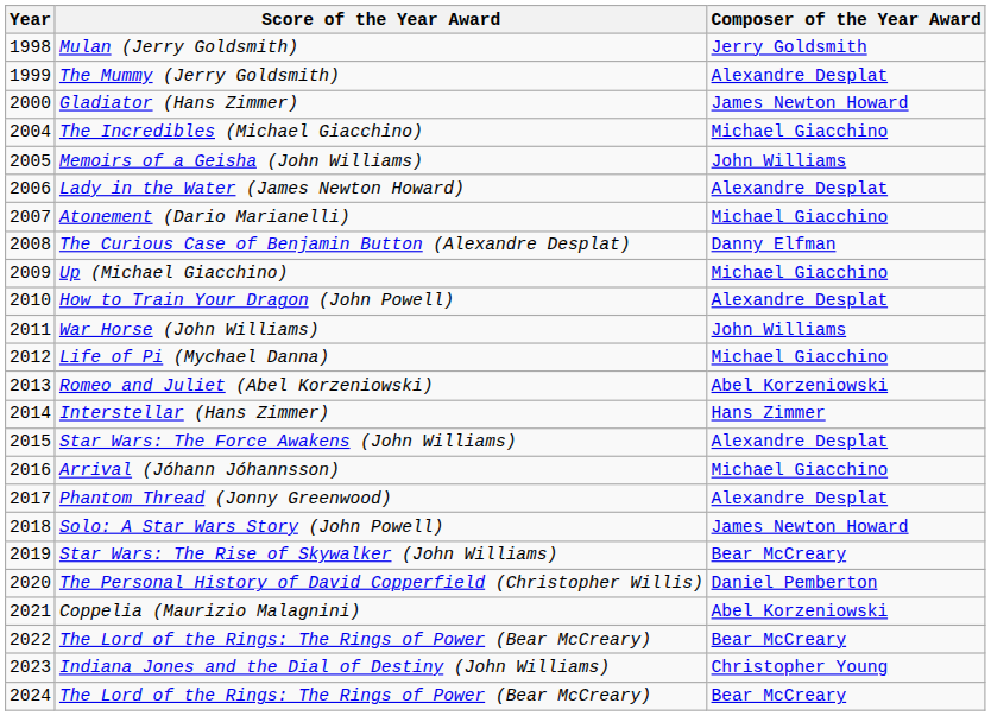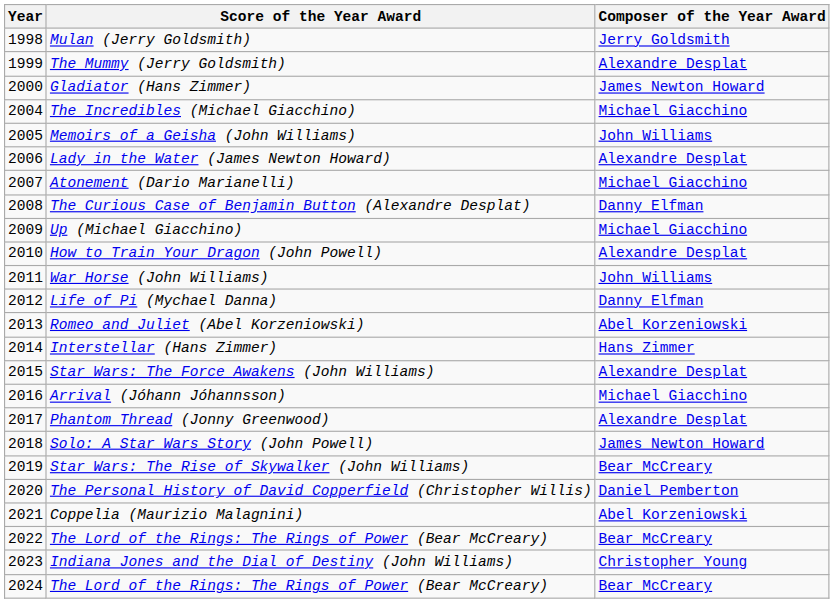Life of Pi (Mychael Danna) | Composer of the Year Award: Michael Giacchino -> Danny Elfman
